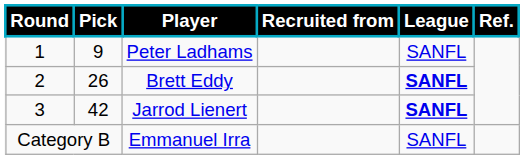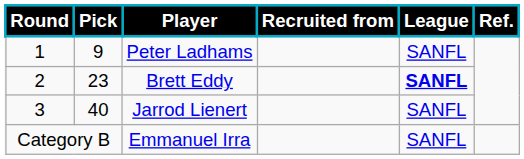Brett Eddy | Pick: 26 -> 23
Jarrod Lienert | Pick: 42 -> 40
Jarrod Lienert | League: bold -> normal
